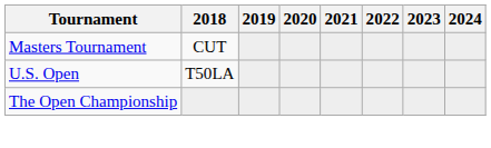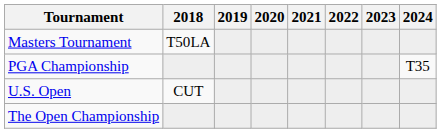Masters Tournament | 2018: CUT -> T50LA
+ row: PGA Championship | T35
U.S. Open | 2018: T50LA -> CUT
